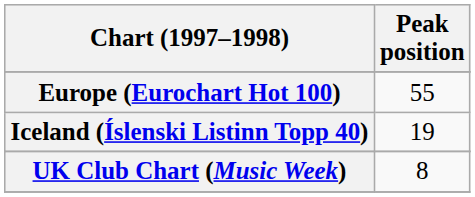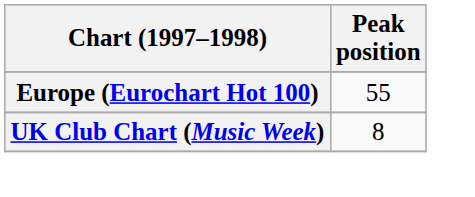- row: Iceland (Íslenski Listinn Topp 40) | 19
